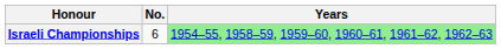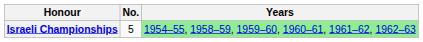Israeli Championships | No.: 6 -> 5
